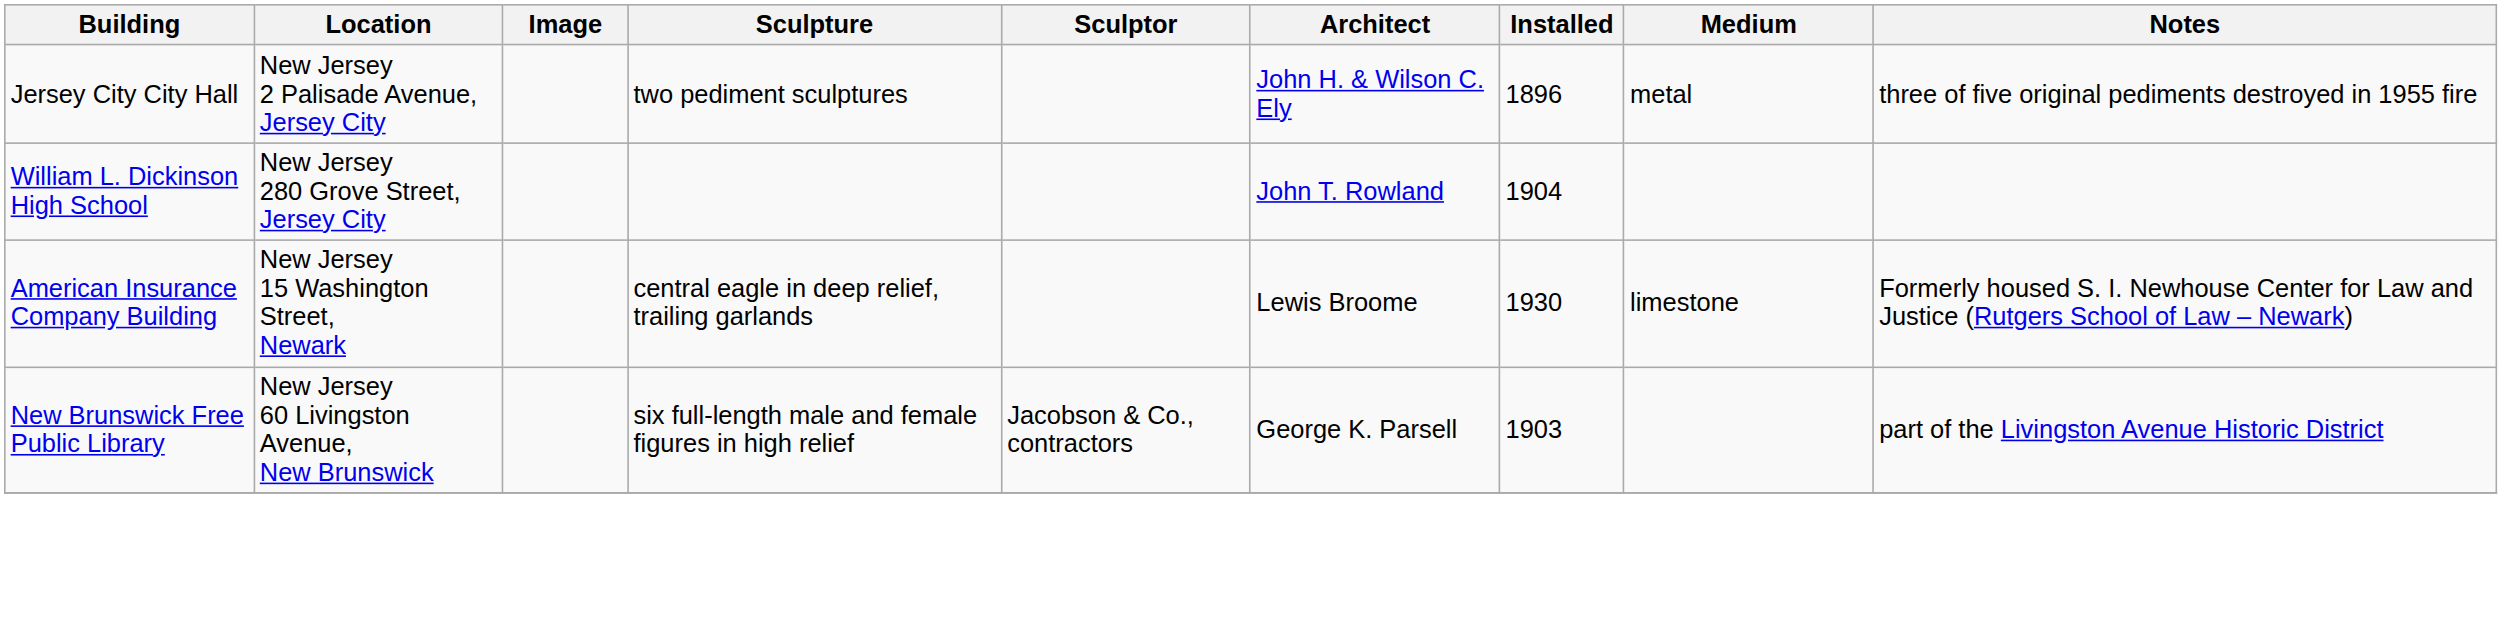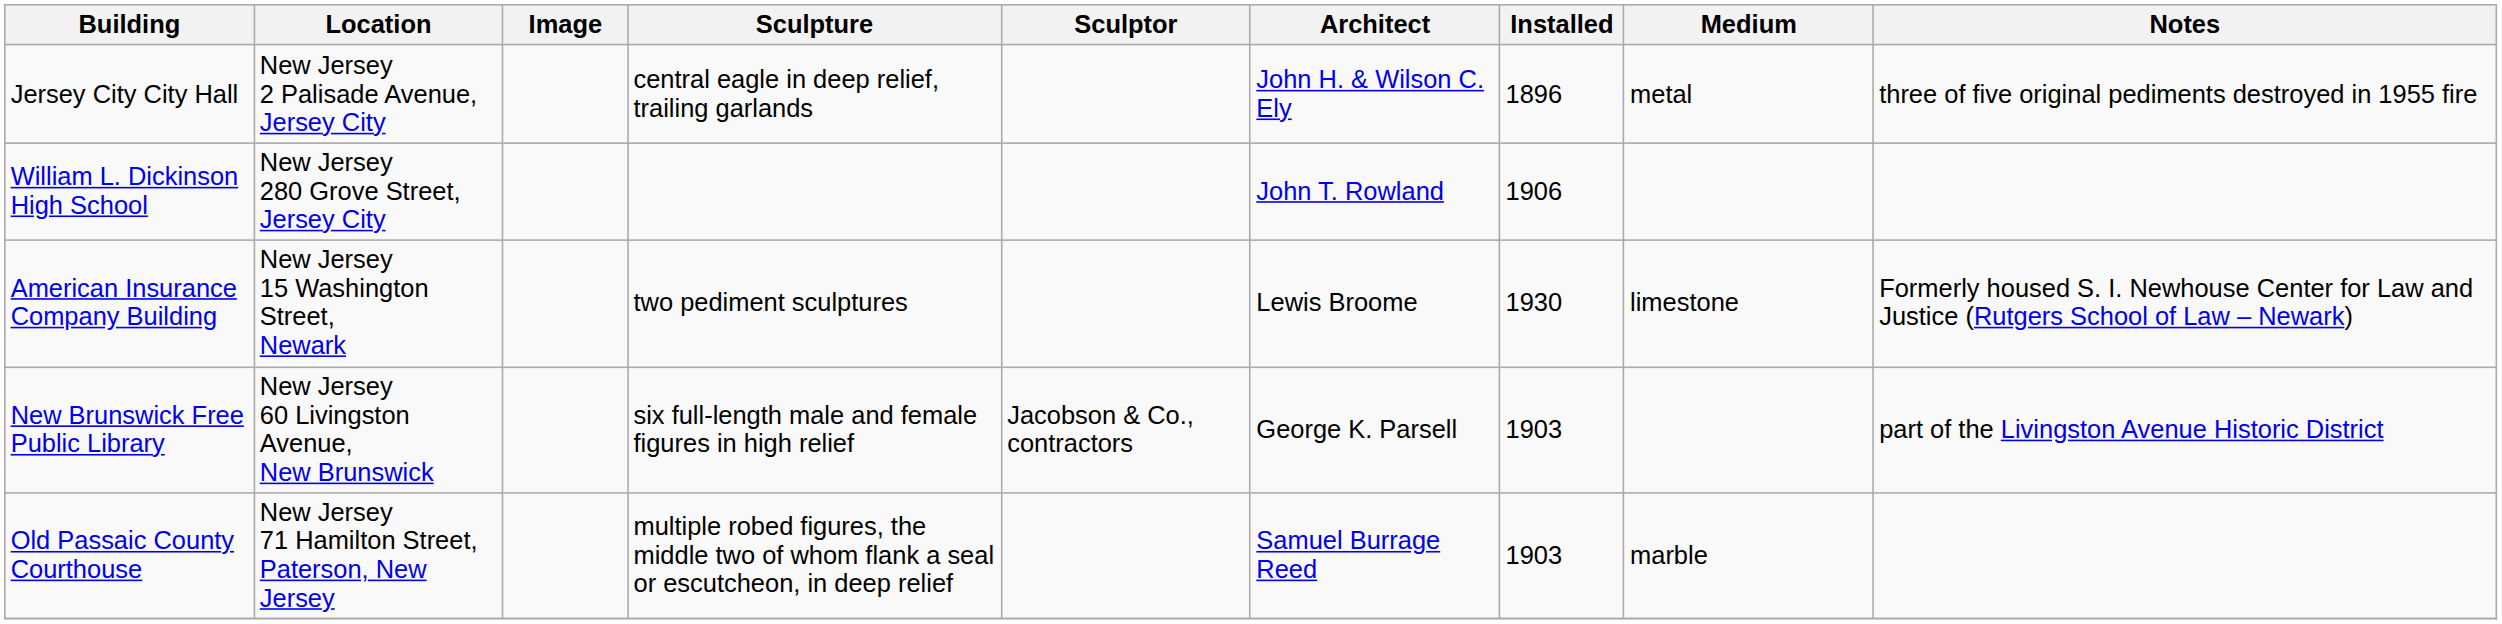Jersey City City Hall | Sculpture: two pediment sculptures -> central eagle in deep relief, trailing garlands
William L. Dickinson High School | Installed: 1904 -> 1906
American Insurance Company Building | Sculpture: central eagle in deep relief, trailing garlands -> two pediment sculptures
+ row: Old Passaic County Courthouse | New Jersey 71 Hamilton Street, Paterson, New Jersey | multiple robed figures, the middle two of whom flank a seal or escutcheon, in deep relief | Samuel Burrage Reed | 1903 | marble
